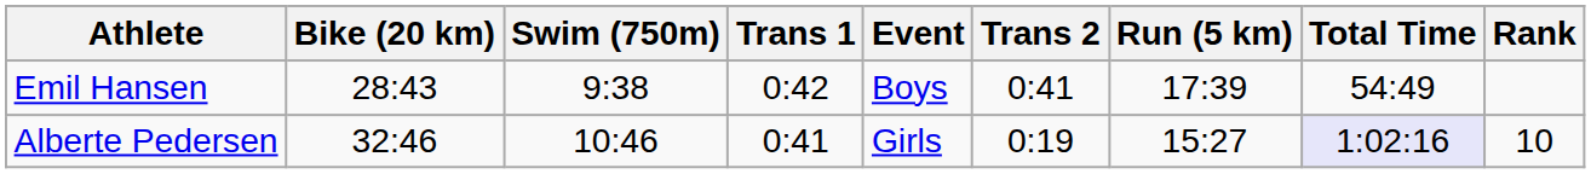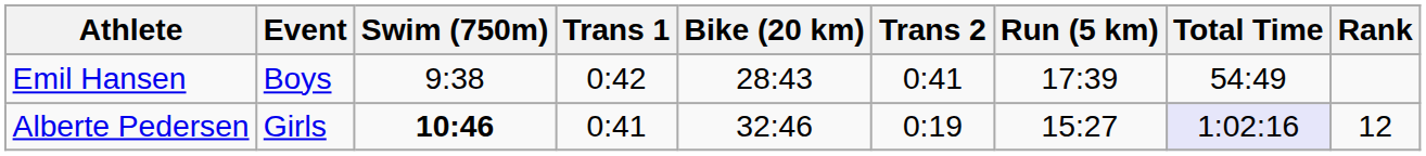columns swapped: Event <-> Bike (20 km)
Alberte Pedersen | Swim (750m): normal -> bold
Alberte Pedersen | Rank: 10 -> 12
